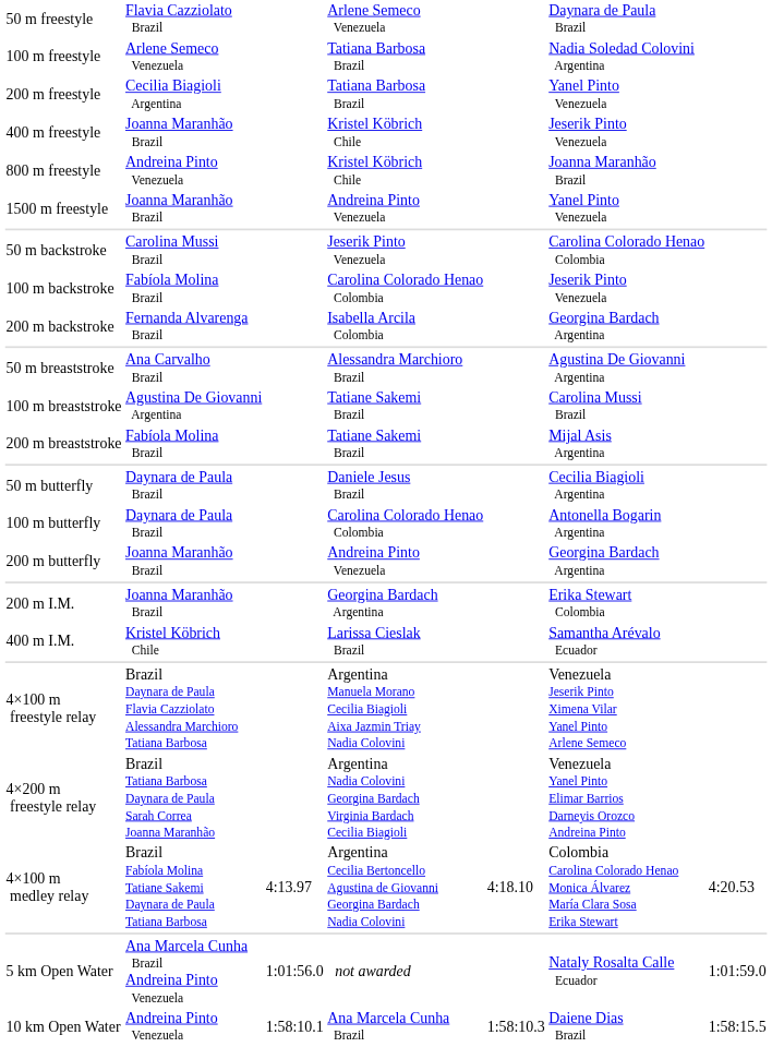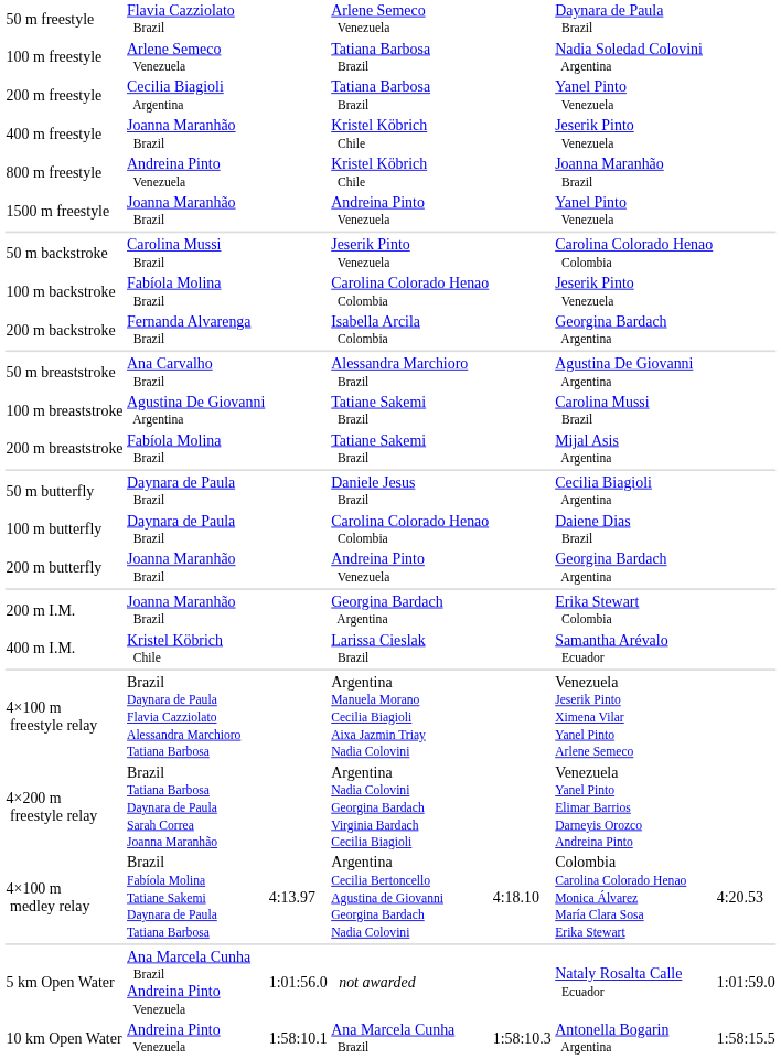100 m butterfly | column 6: Antonella Bogarin Argentina -> Daiene Dias Brazil
10 km Open Water | column 6: Daiene Dias Brazil -> Antonella Bogarin Argentina
